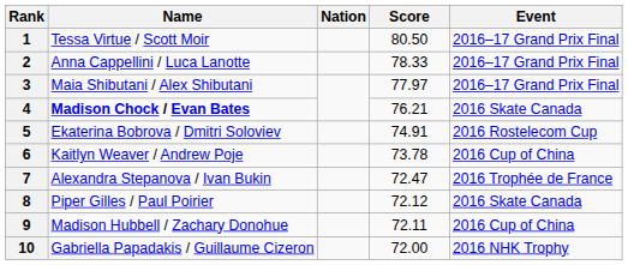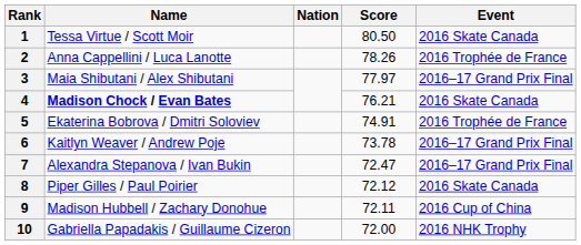1 | Event: 2016–17 Grand Prix Final -> 2016 Skate Canada
2 | Score: 78.33 -> 78.26
2 | Event: 2016–17 Grand Prix Final -> 2016 Trophée de France
5 | Event: 2016 Rostelecom Cup -> 2016 Trophée de France
6 | Event: 2016 Cup of China -> 2016–17 Grand Prix Final
7 | Event: 2016 Trophée de France -> 2016–17 Grand Prix Final
